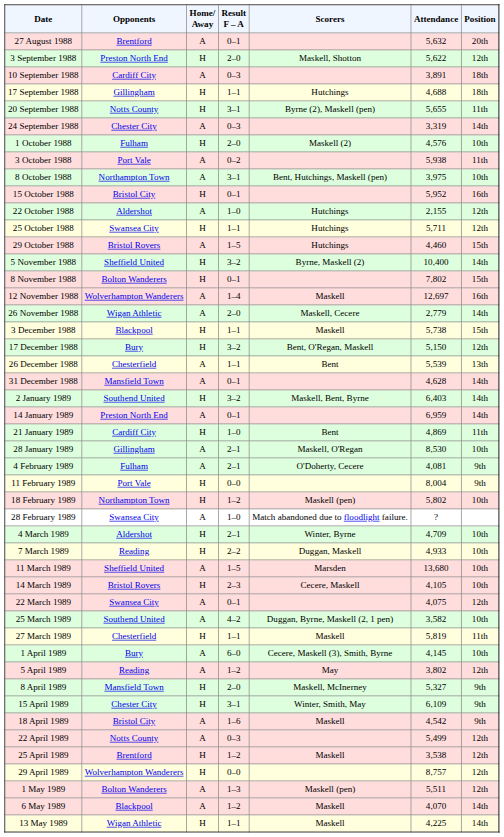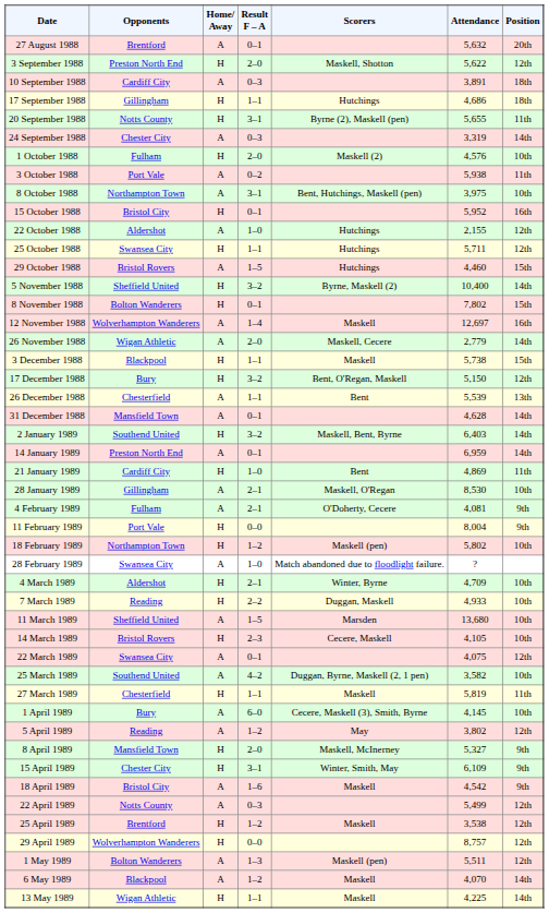17 September 1988 | Attendance: 4,688 -> 4,686
